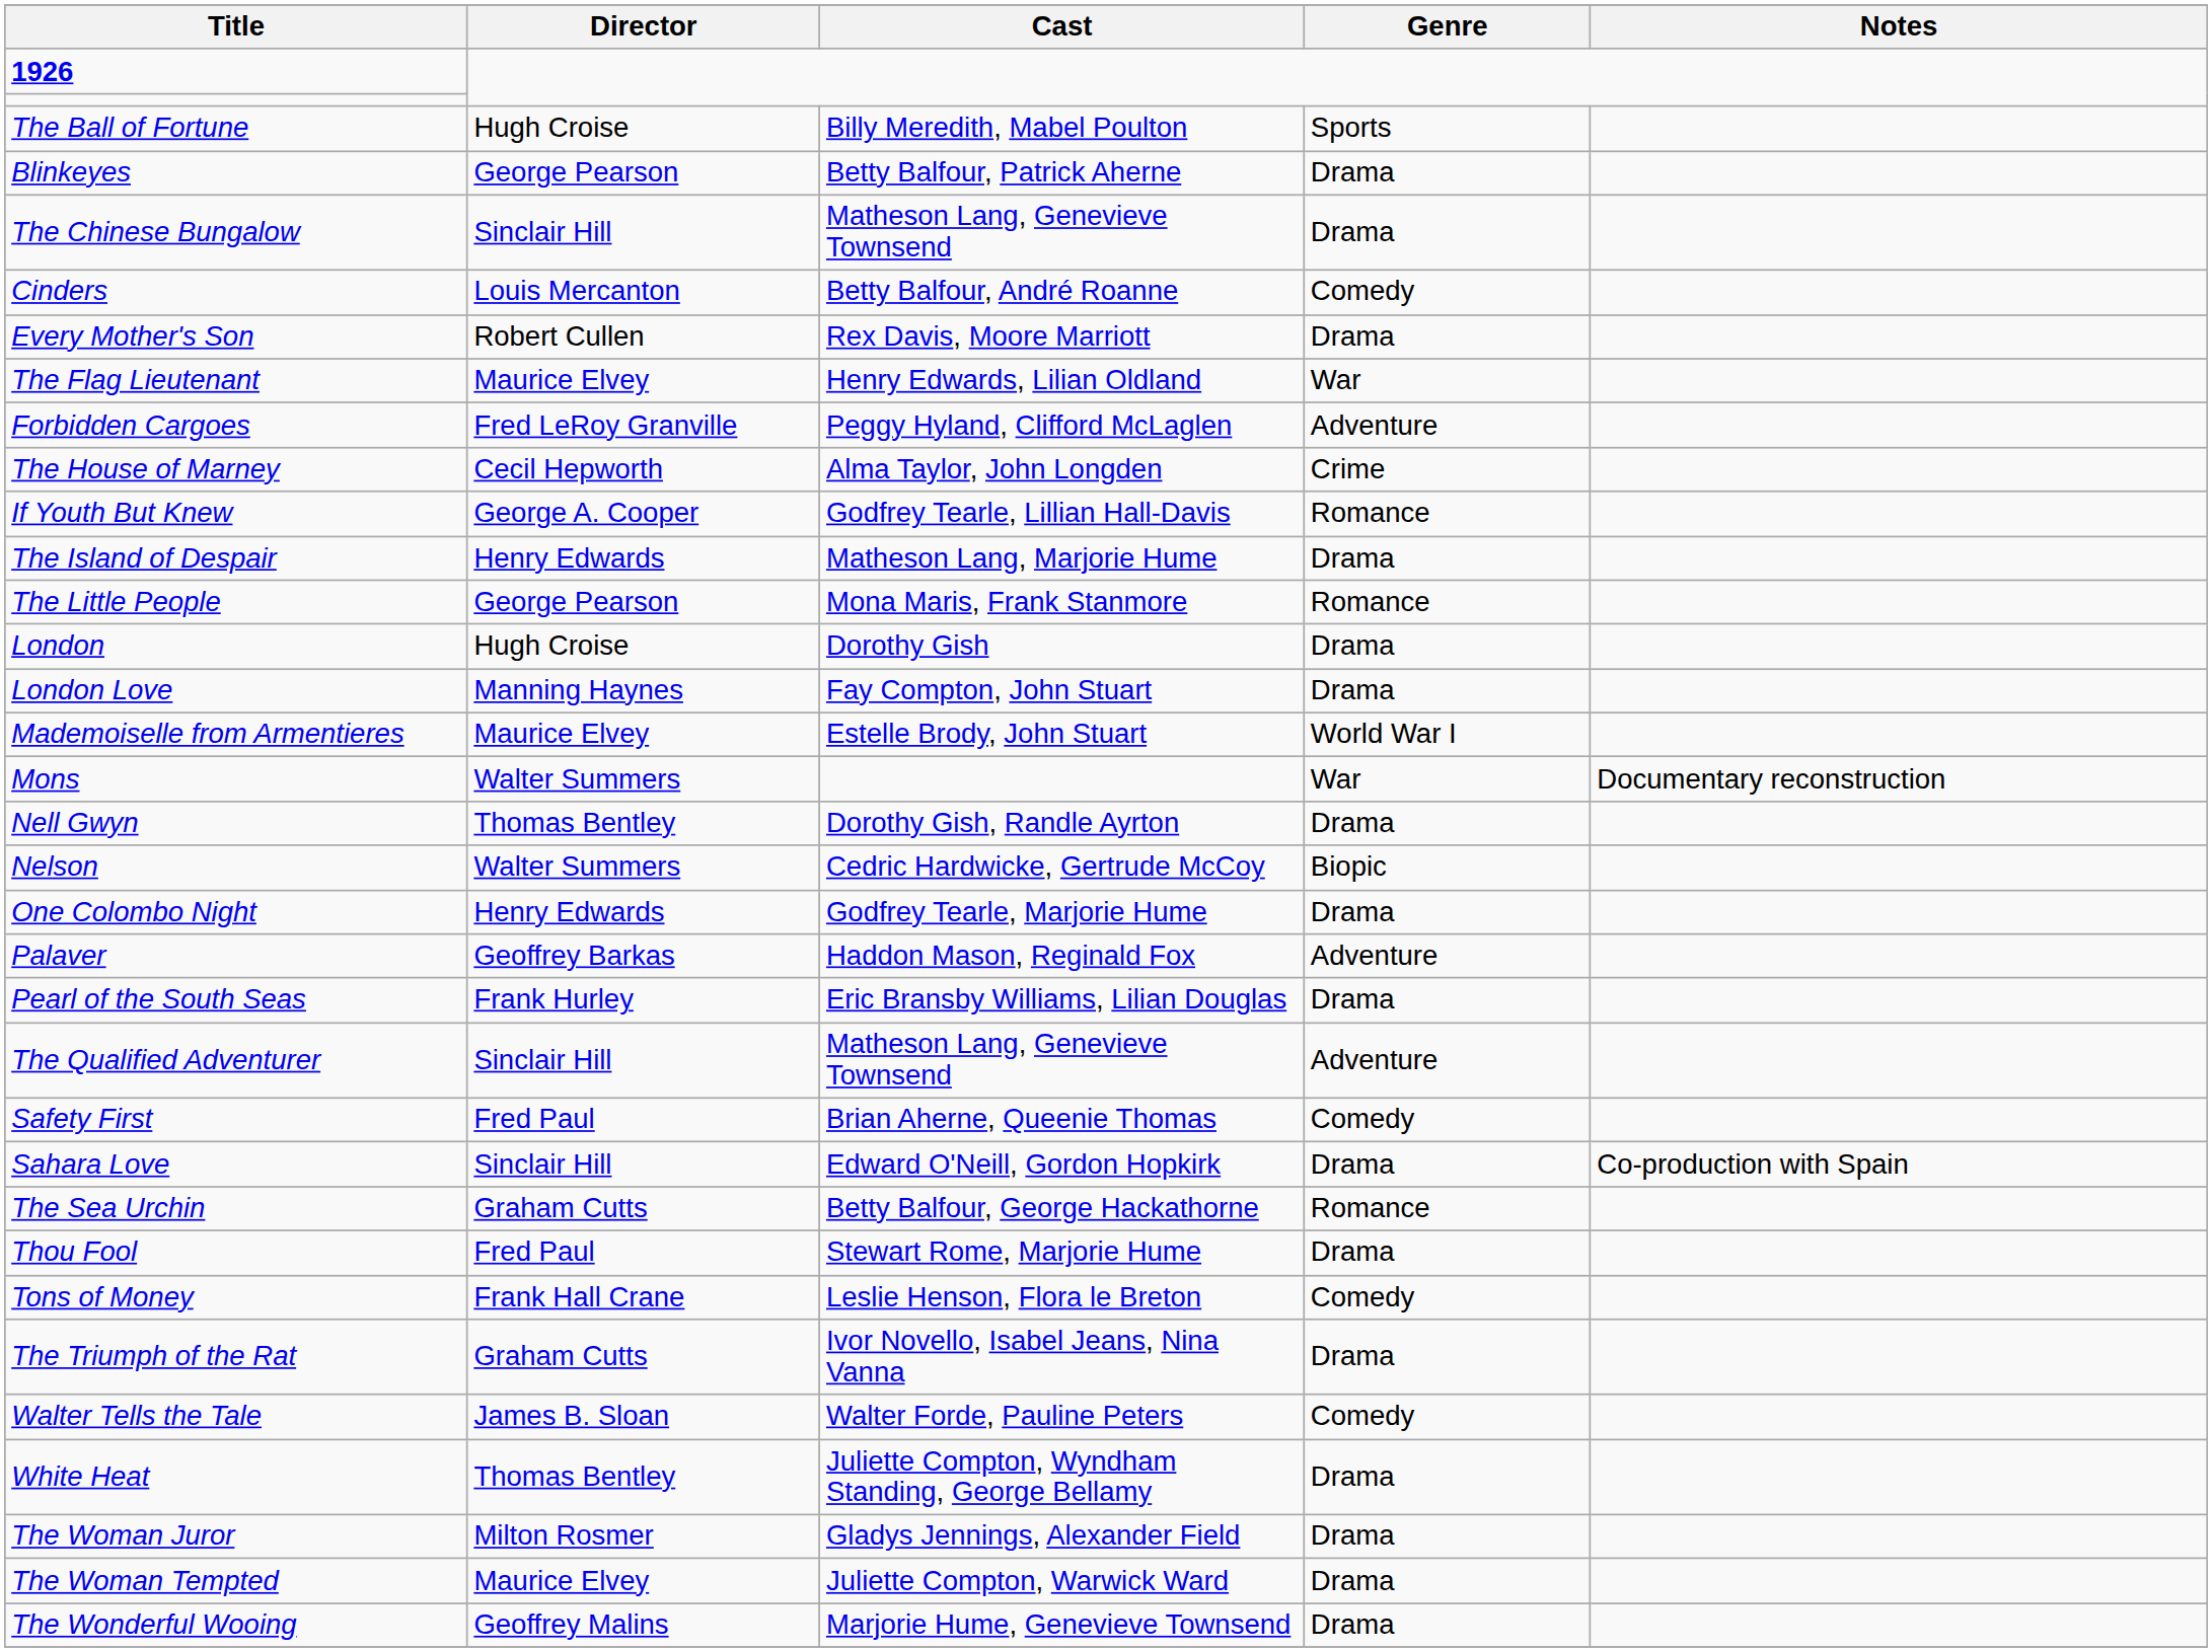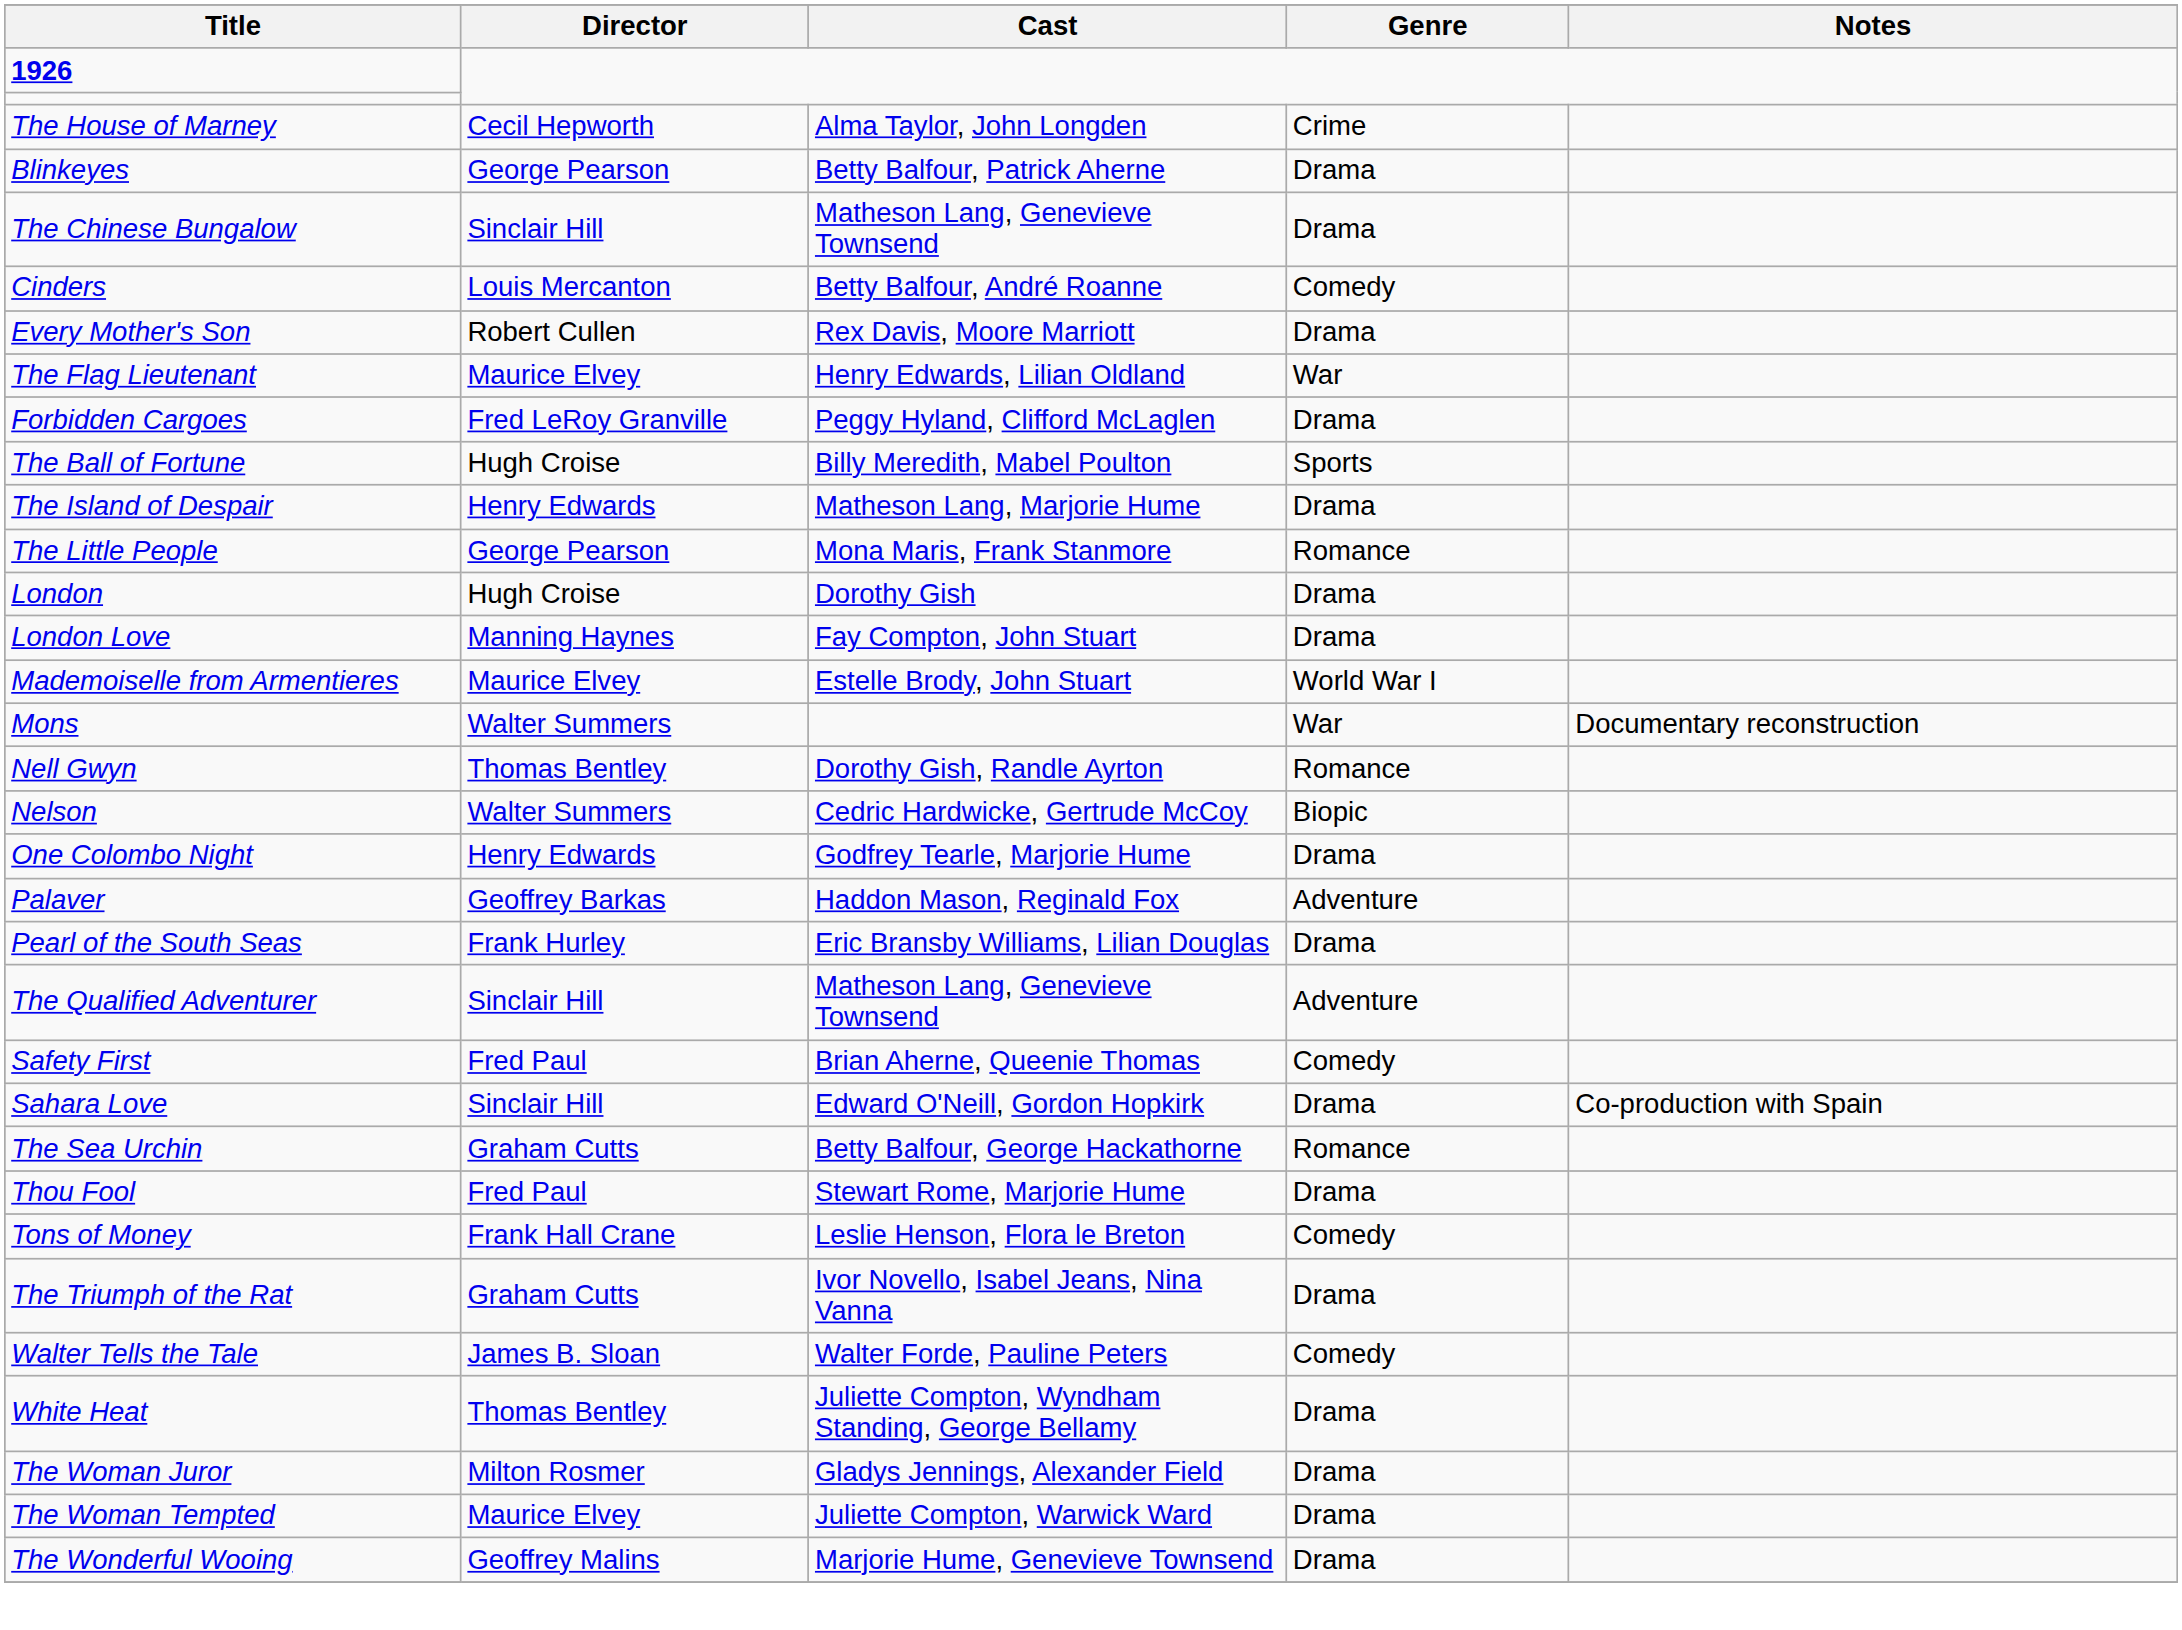rows swapped: The Ball of Fortune <-> The House of Marney
Forbidden Cargoes | Genre: Adventure -> Drama
- row: If Youth But Knew | George A. Cooper | Godfrey Tearle, Lillian Hall-Davis | Romance
Nell Gwyn | Genre: Drama -> Romance
